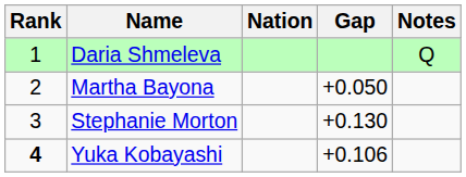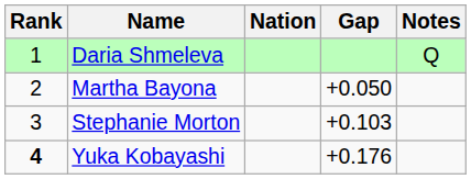Stephanie Morton | Gap: +0.130 -> +0.103
Yuka Kobayashi | Gap: +0.106 -> +0.176
